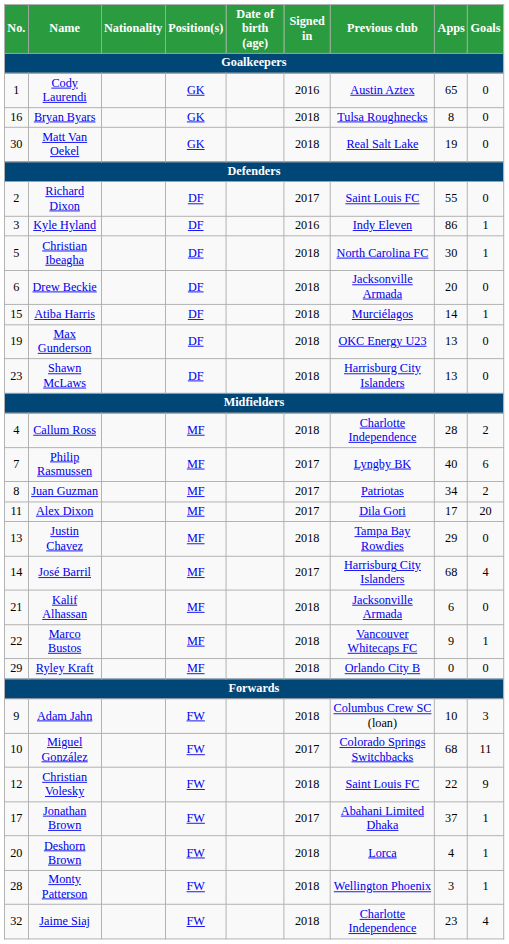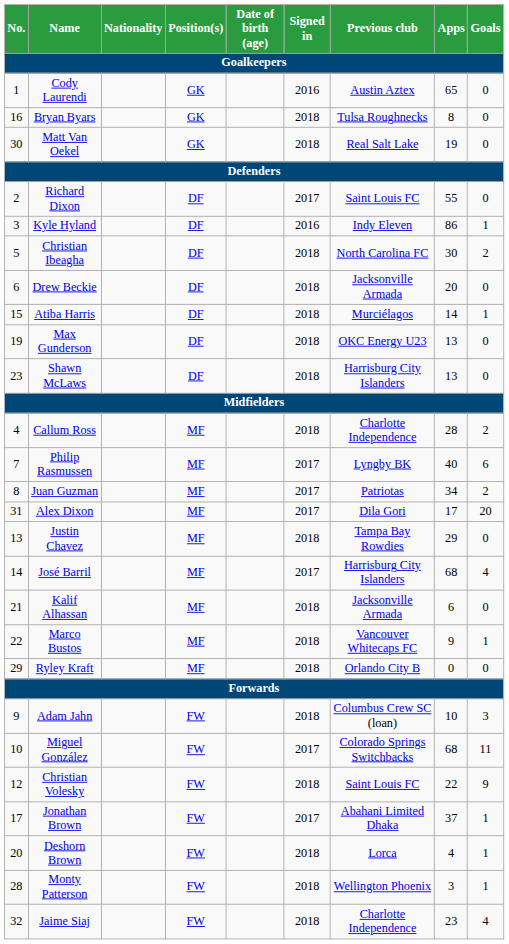Christian Ibeagha | Goals: 1 -> 2
Alex Dixon | No.: 11 -> 31
